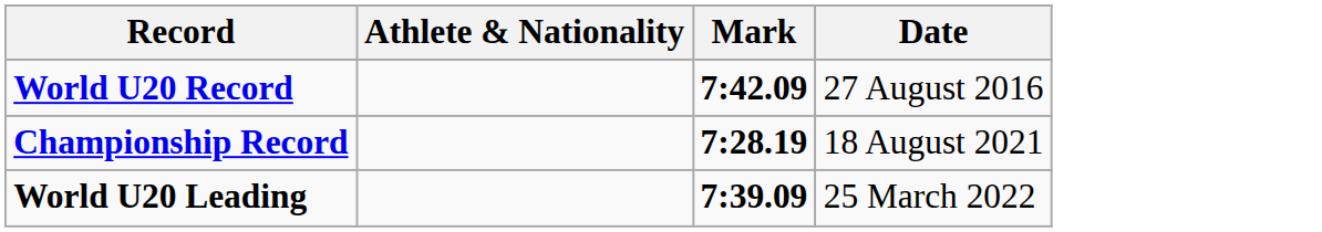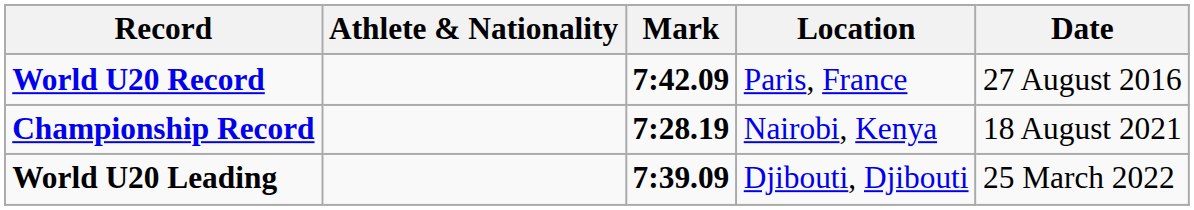+ column: Location | Paris, France | Nairobi, Kenya | Djibouti, Djibouti
